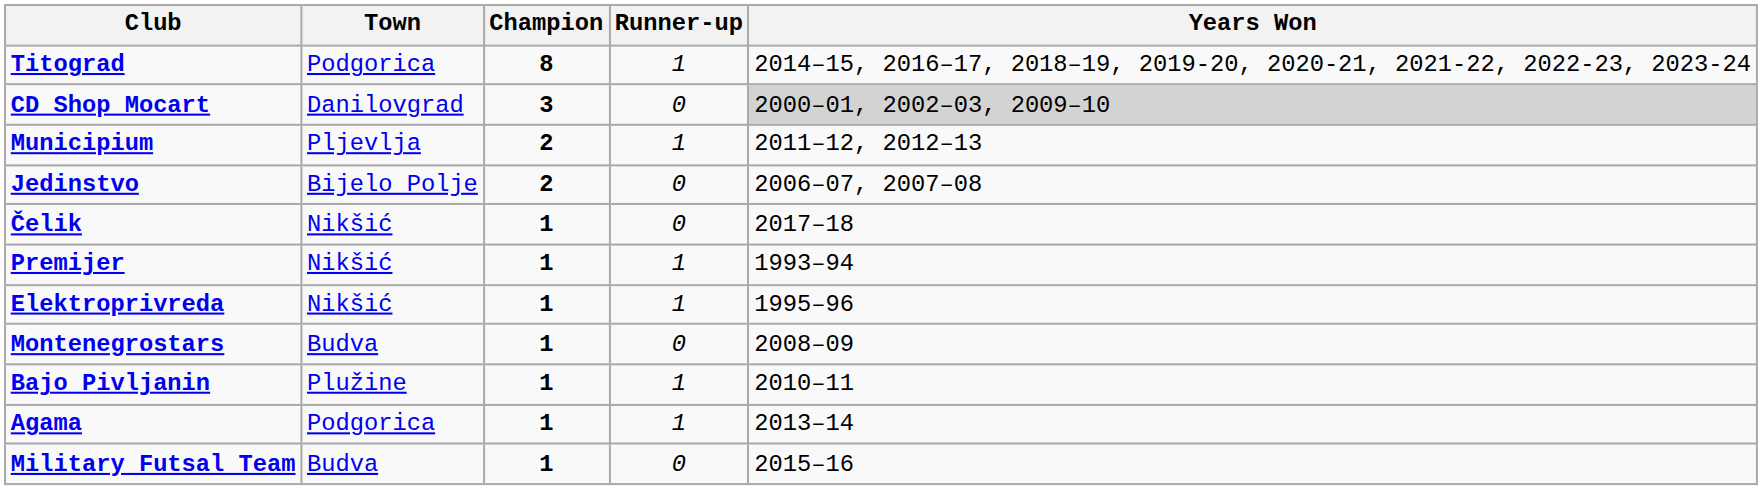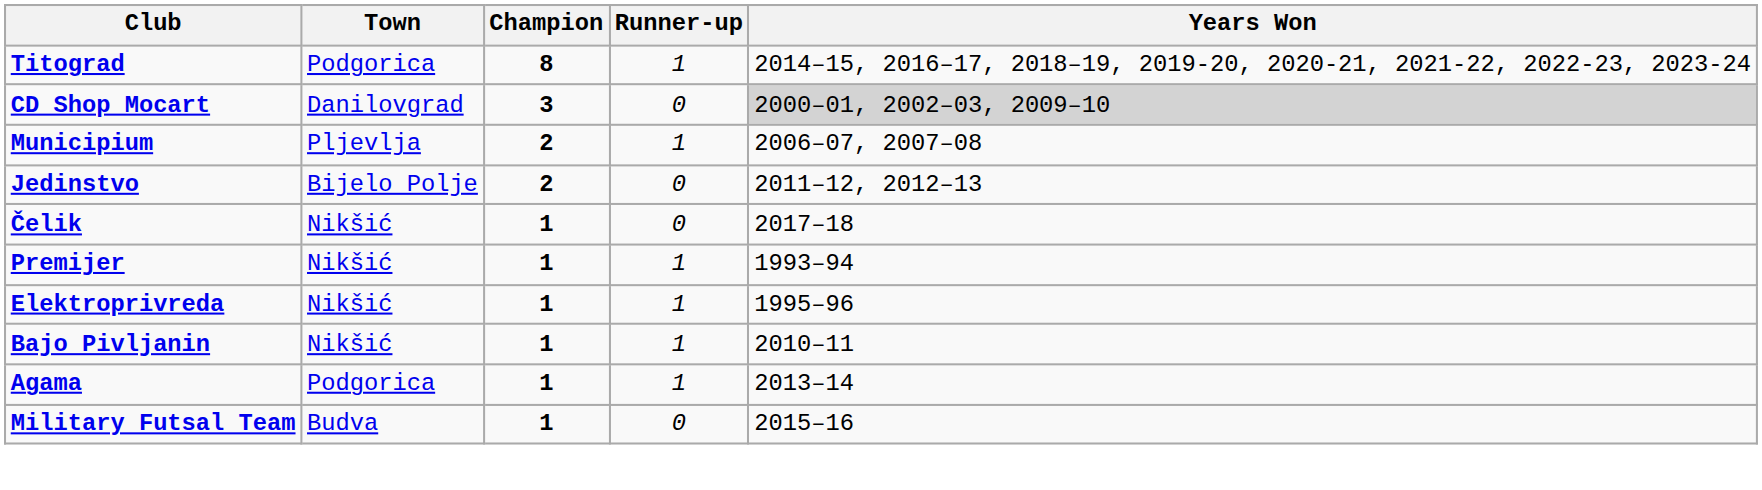Municipium | Years Won: 2011–12, 2012–13 -> 2006–07, 2007–08
Jedinstvo | Years Won: 2006–07, 2007–08 -> 2011–12, 2012–13
- row: Montenegrostars | Budva | 1 | 0 | 2008–09
Bajo Pivljanin | Town: Plužine -> Nikšić
